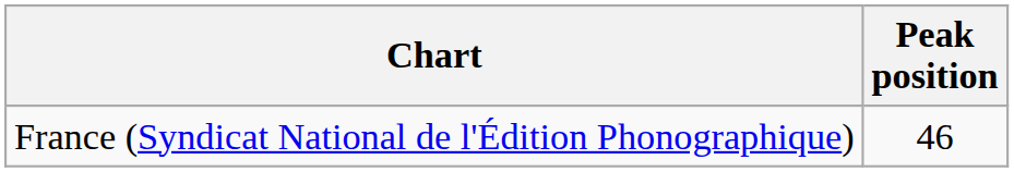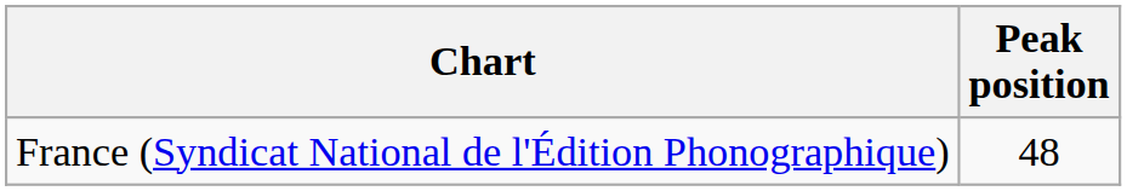France (Syndicat National de l'Édition Phonographique) | Peak position: 46 -> 48
